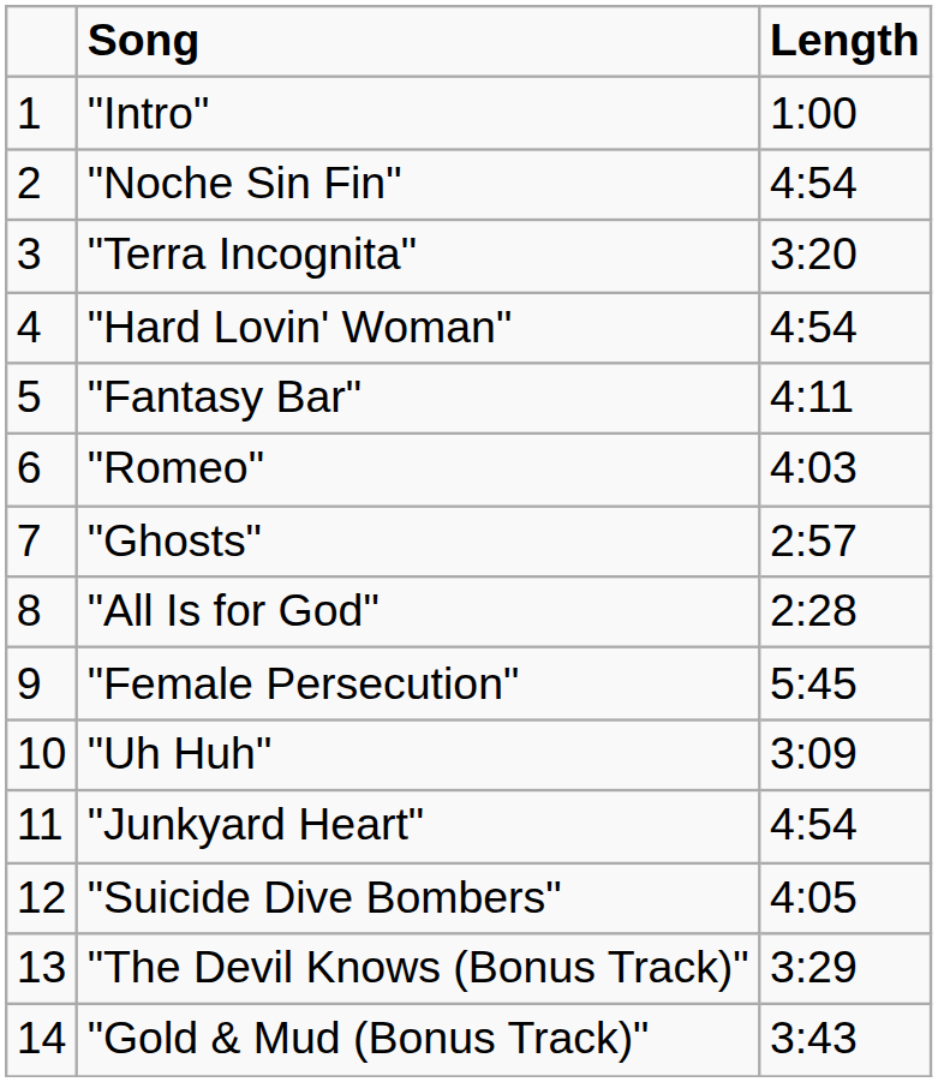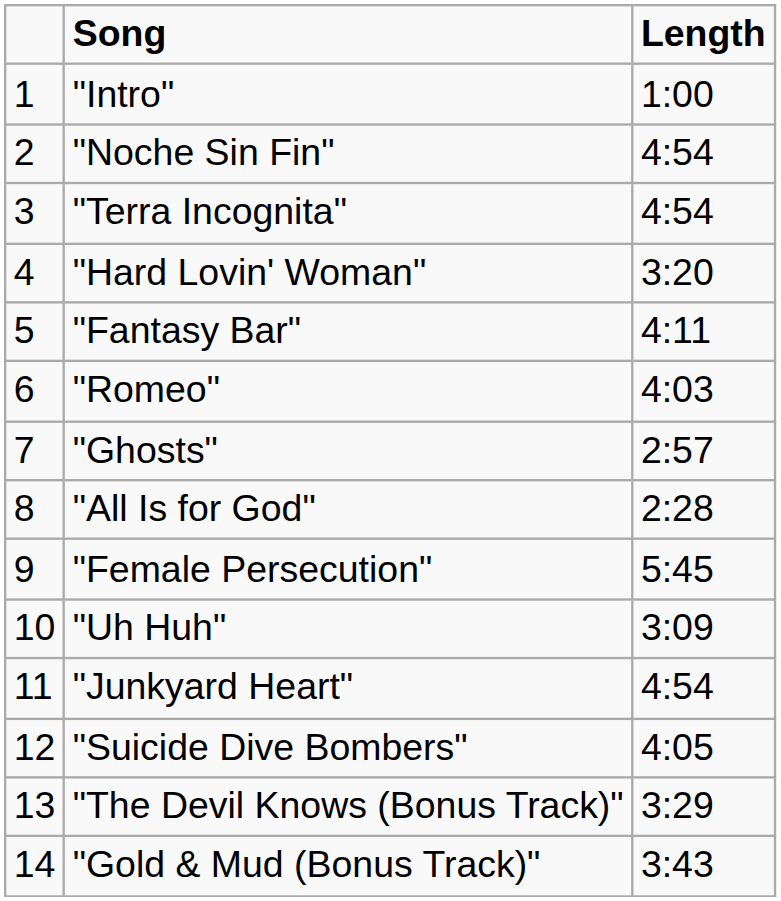"Terra Incognita" | Length: 3:20 -> 4:54
"Hard Lovin' Woman" | Length: 4:54 -> 3:20
